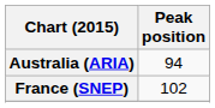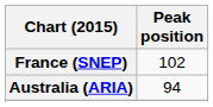rows swapped: Australia (ARIA) <-> France (SNEP)
